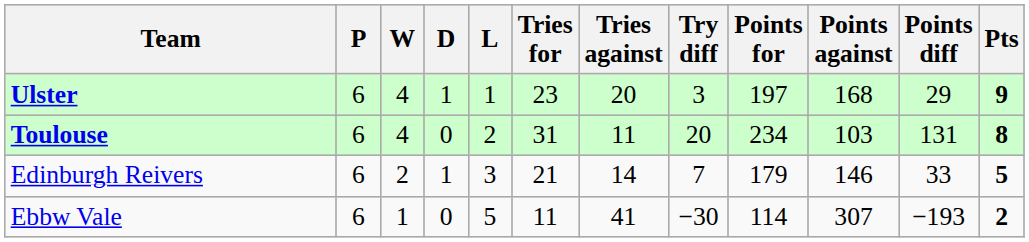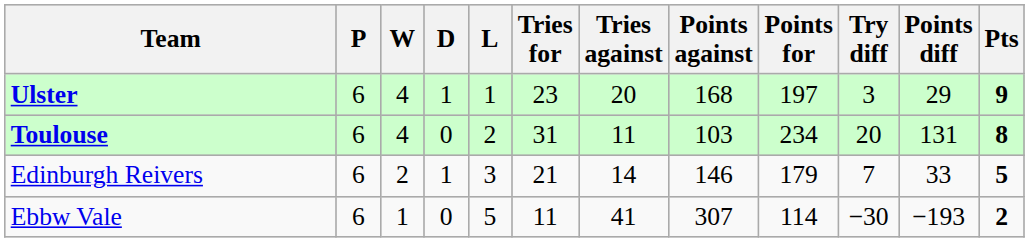columns swapped: Try diff <-> Points against
